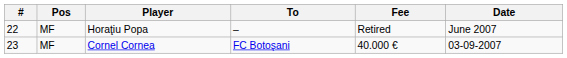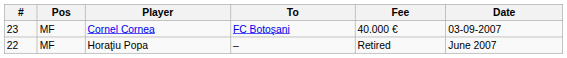rows swapped: Horaţiu Popa <-> Cornel Cornea
